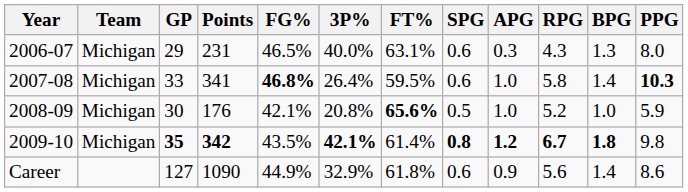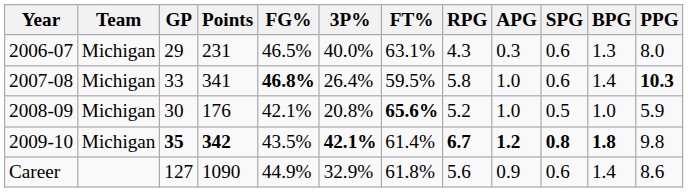columns swapped: RPG <-> SPG
